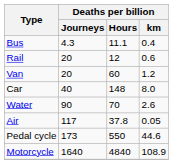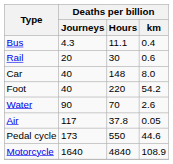Rail | Deaths per billion / Hours: 12 -> 30
- row: Van | 20 | 60 | 1.2
+ row: Foot | 40 | 220 | 54.2
